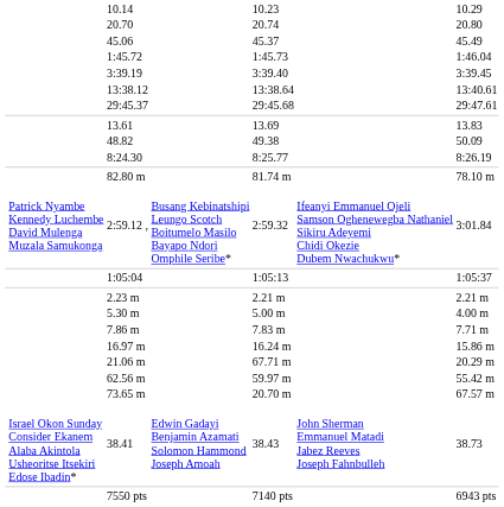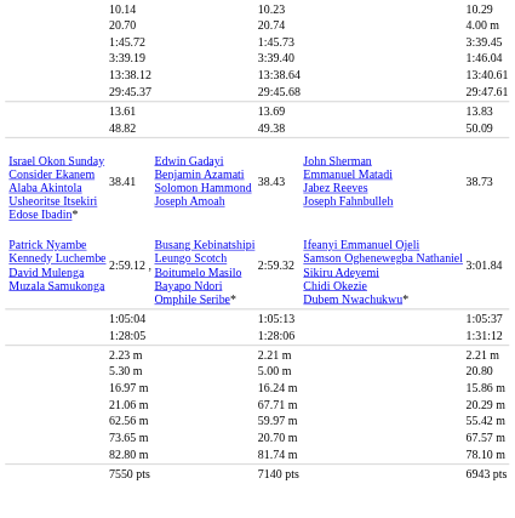20.70 | column 7: 20.80 -> 4.00 m
- row: 45.06 | 45.37 | 45.49
1:45.72 | column 7: 1:46.04 -> 3:39.45
3:39.19 | column 7: 3:39.45 -> 1:46.04
- row: 8:24.30 | 8:25.77 | 8:26.19
rows swapped: 38.41 <-> 82.80 m
+ row: 1:28:05 | 1:28:06 | 1:31:12
5.30 m | column 7: 4.00 m -> 20.80
- row: 7.86 m | 7.83 m | 7.71 m
